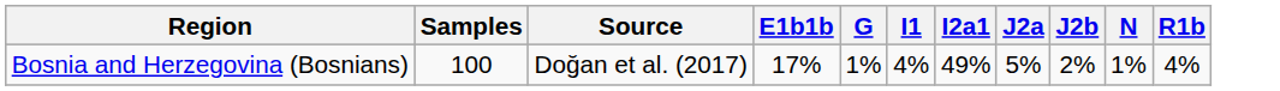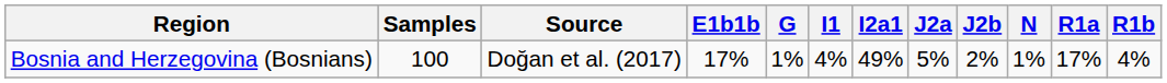+ column: R1a | 17%
